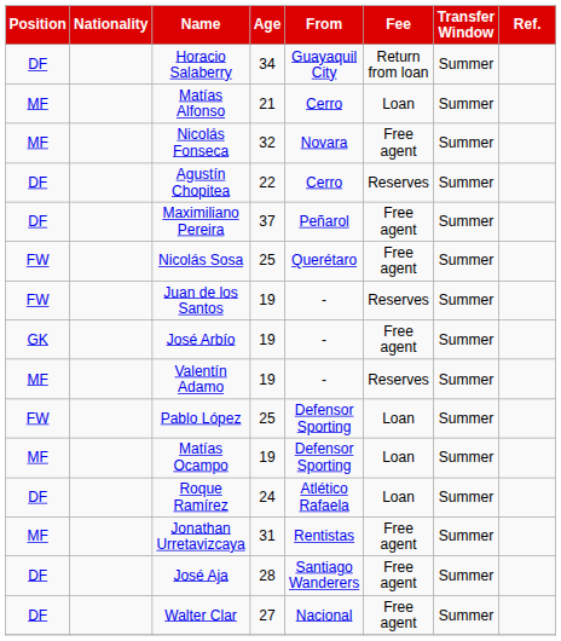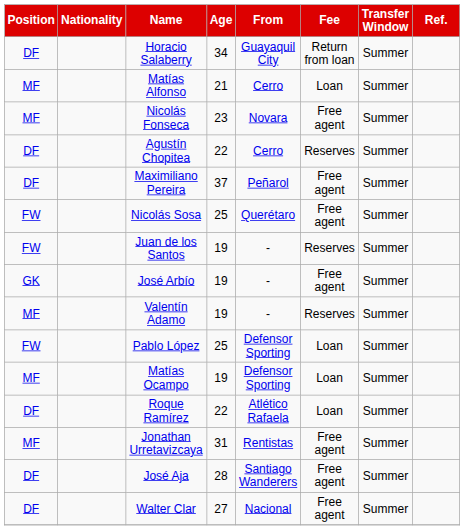Nicolás Fonseca | Age: 32 -> 23
Roque Ramírez | Age: 24 -> 22
